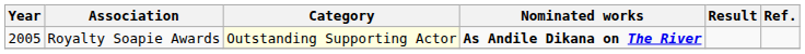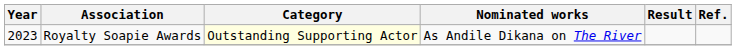Royalty Soapie Awards | Year: 2005 -> 2023
Royalty Soapie Awards | Nominated works: bold -> normal
